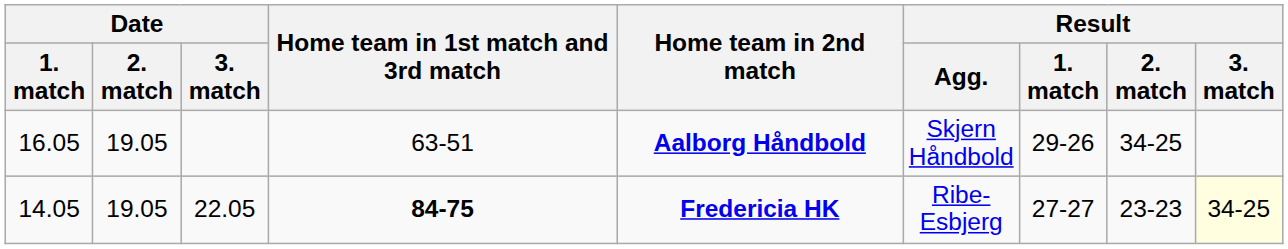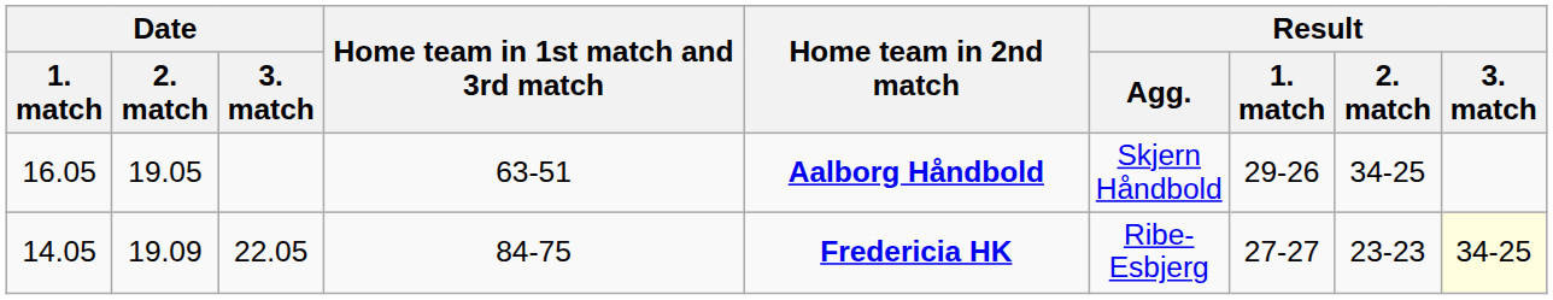22.05 | Date / 2. match: 19.05 -> 19.09
22.05 | Home team in 1st match and 3rd match: bold -> normal
